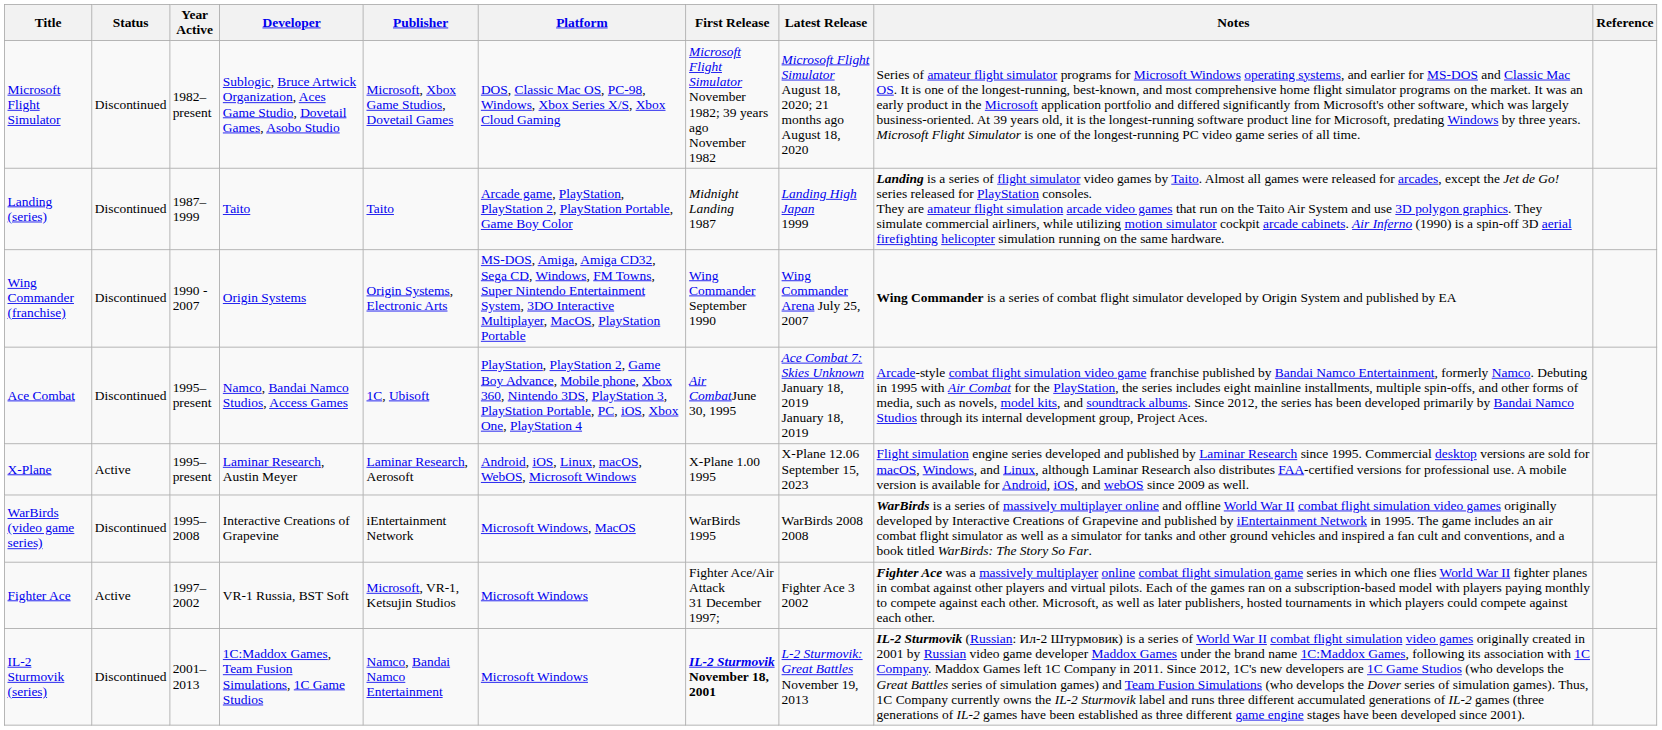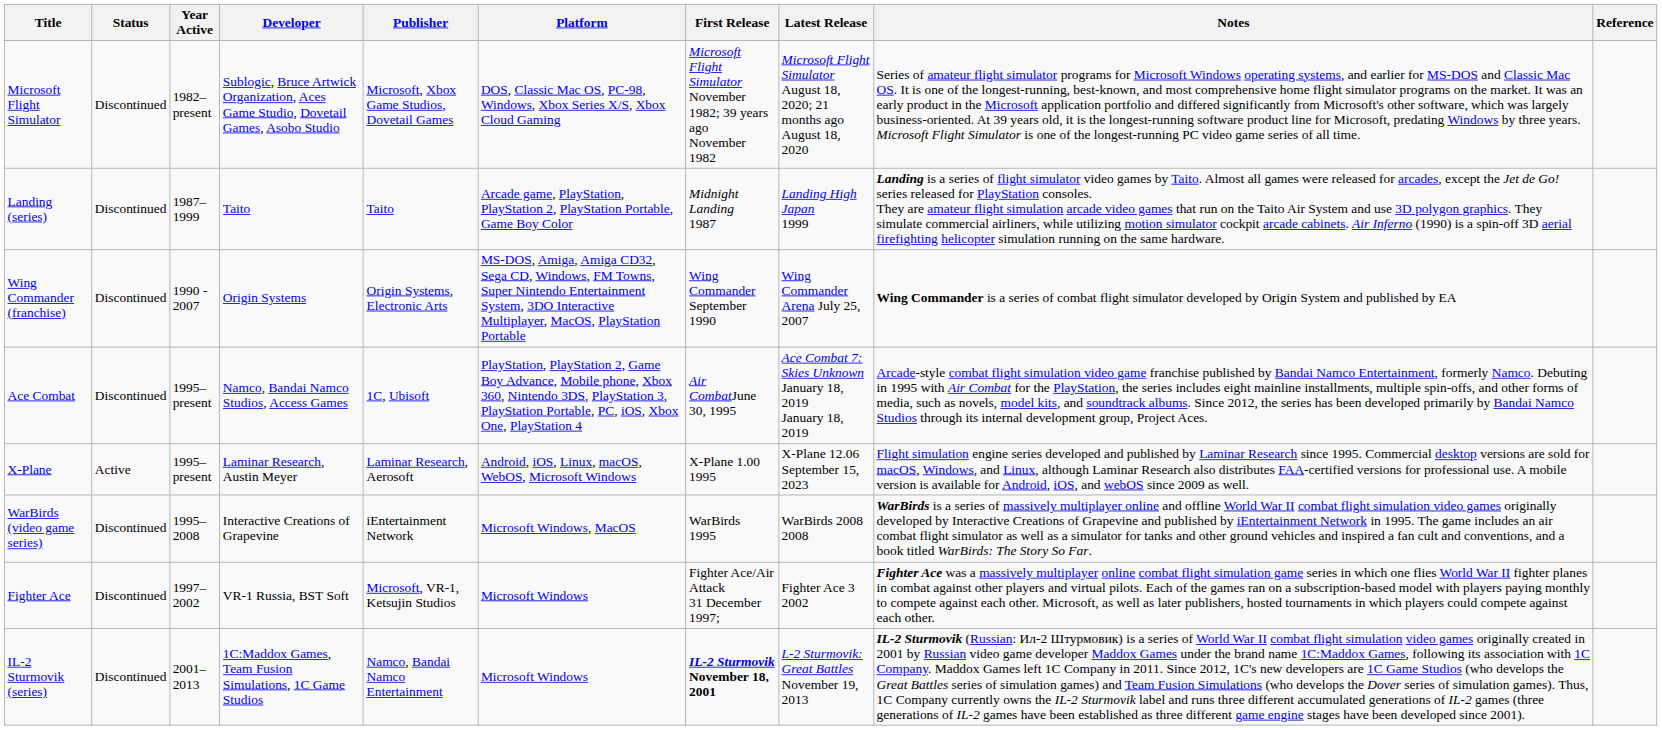Fighter Ace | Status: Active -> Discontinued
